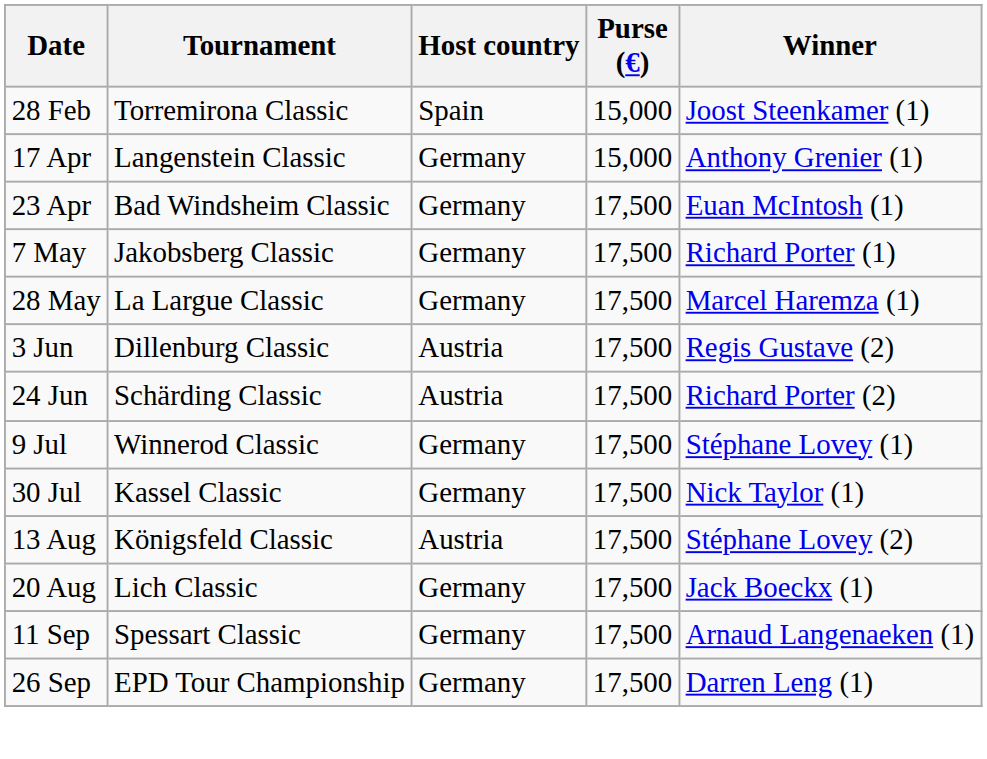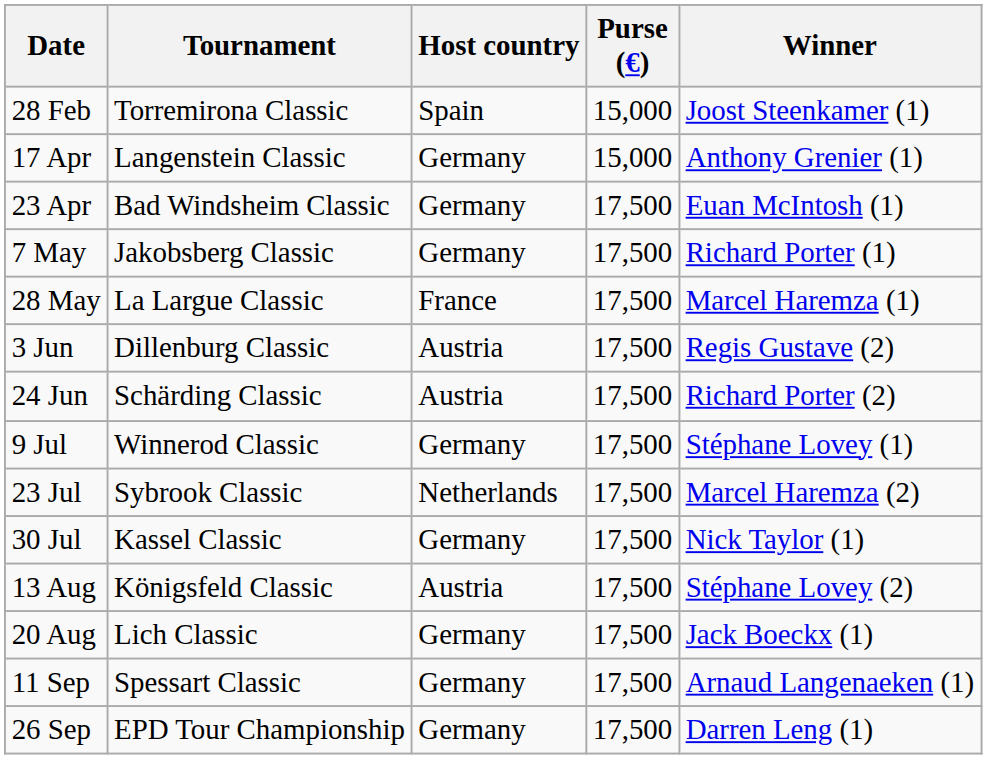28 May | Host country: Germany -> France
+ row: 23 Jul | Sybrook Classic | Netherlands | 17,500 | Marcel Haremza (2)
